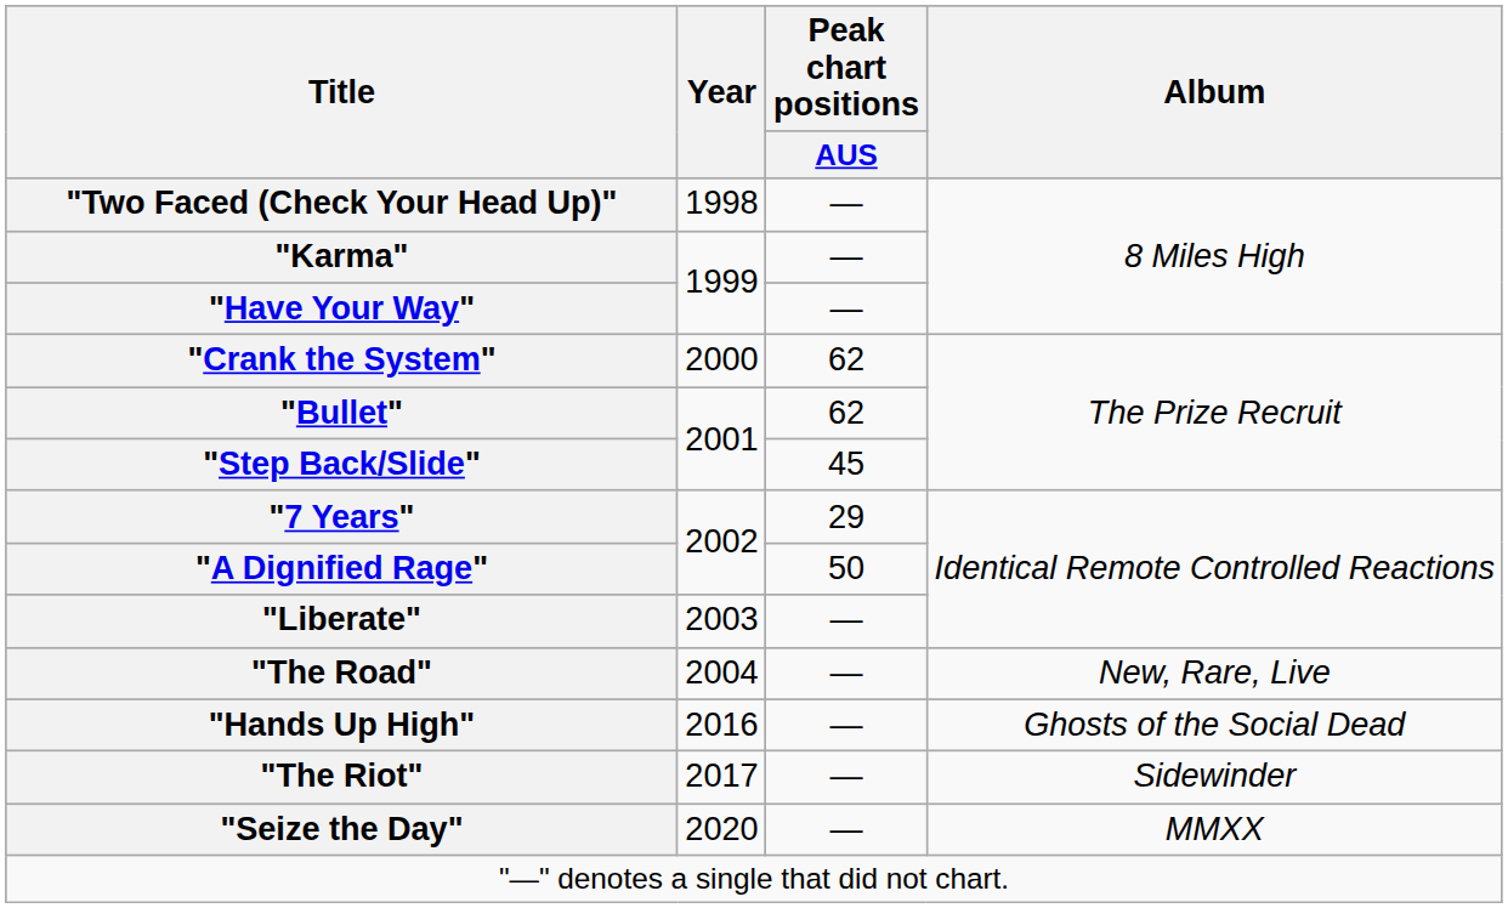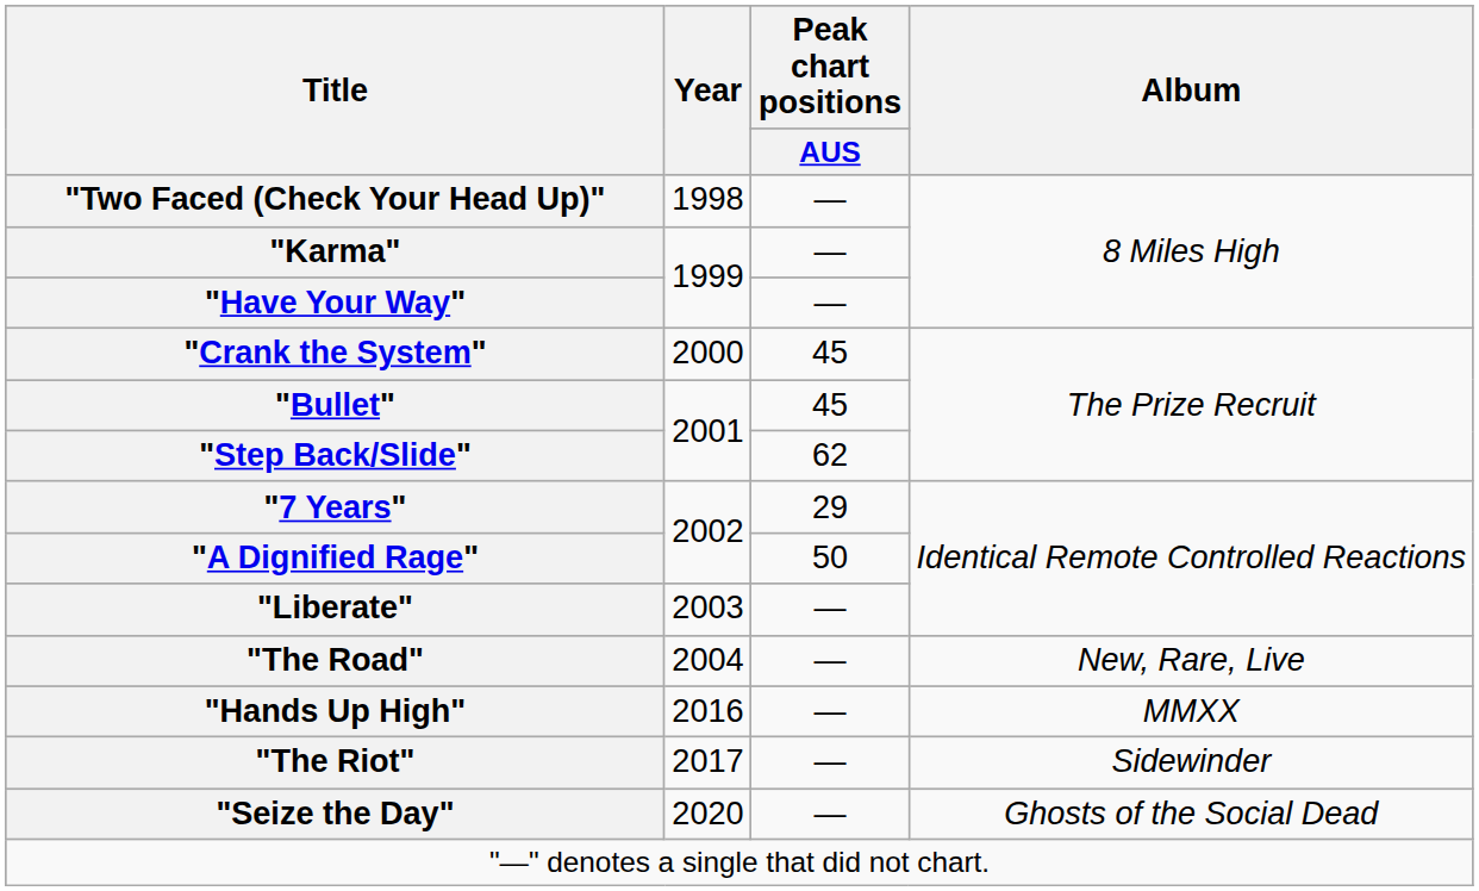"Crank the System" | Peak chart positions / AUS: 62 -> 45
"Bullet" | Peak chart positions / AUS: 62 -> 45
"Step Back/Slide" | Peak chart positions / AUS: 45 -> 62
"Hands Up High" | Album: Ghosts of the Social Dead -> MMXX
"Seize the Day" | Album: MMXX -> Ghosts of the Social Dead
